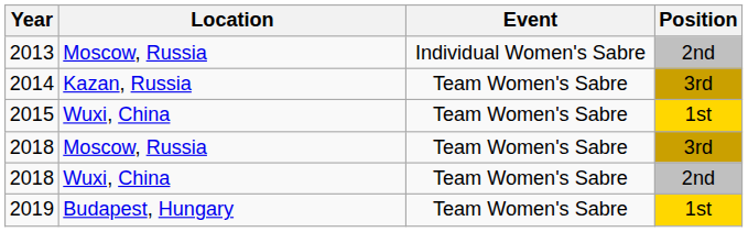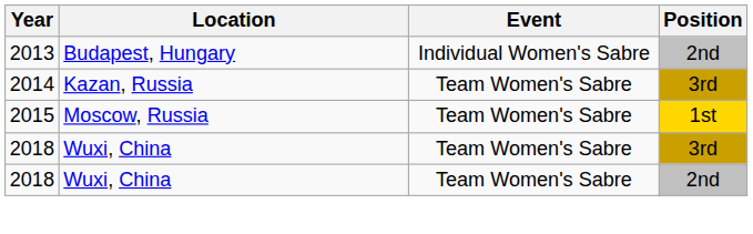2013 | Location: Moscow, Russia -> Budapest, Hungary
2015 | Location: Wuxi, China -> Moscow, Russia
2018 / 3rd | Location: Moscow, Russia -> Wuxi, China
- row: 2019 | Budapest, Hungary | Team Women's Sabre | 1st
